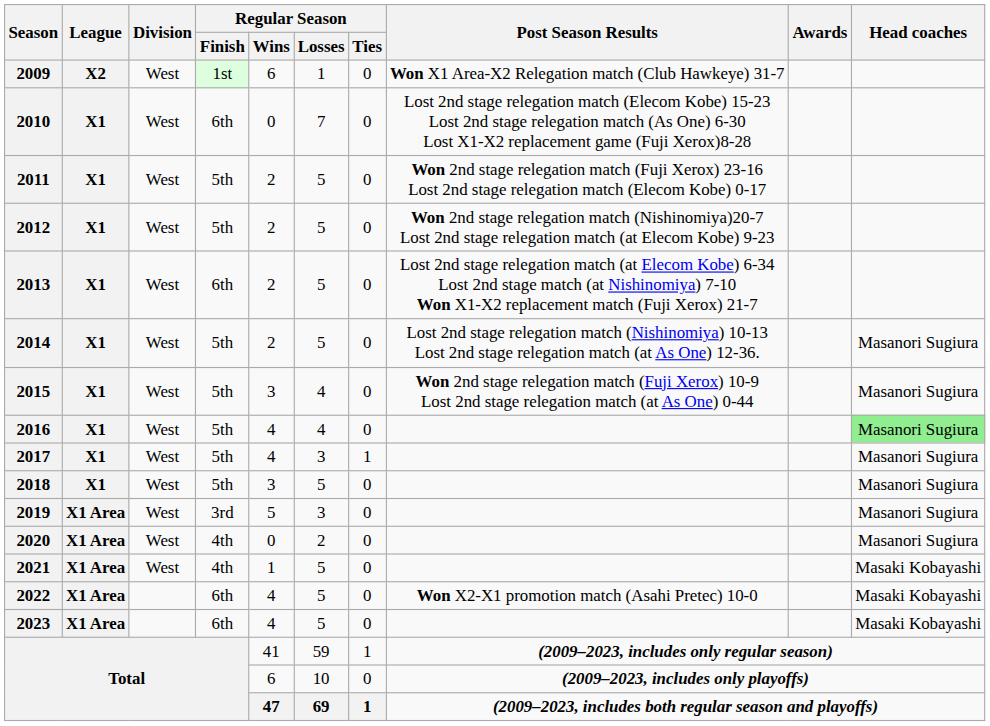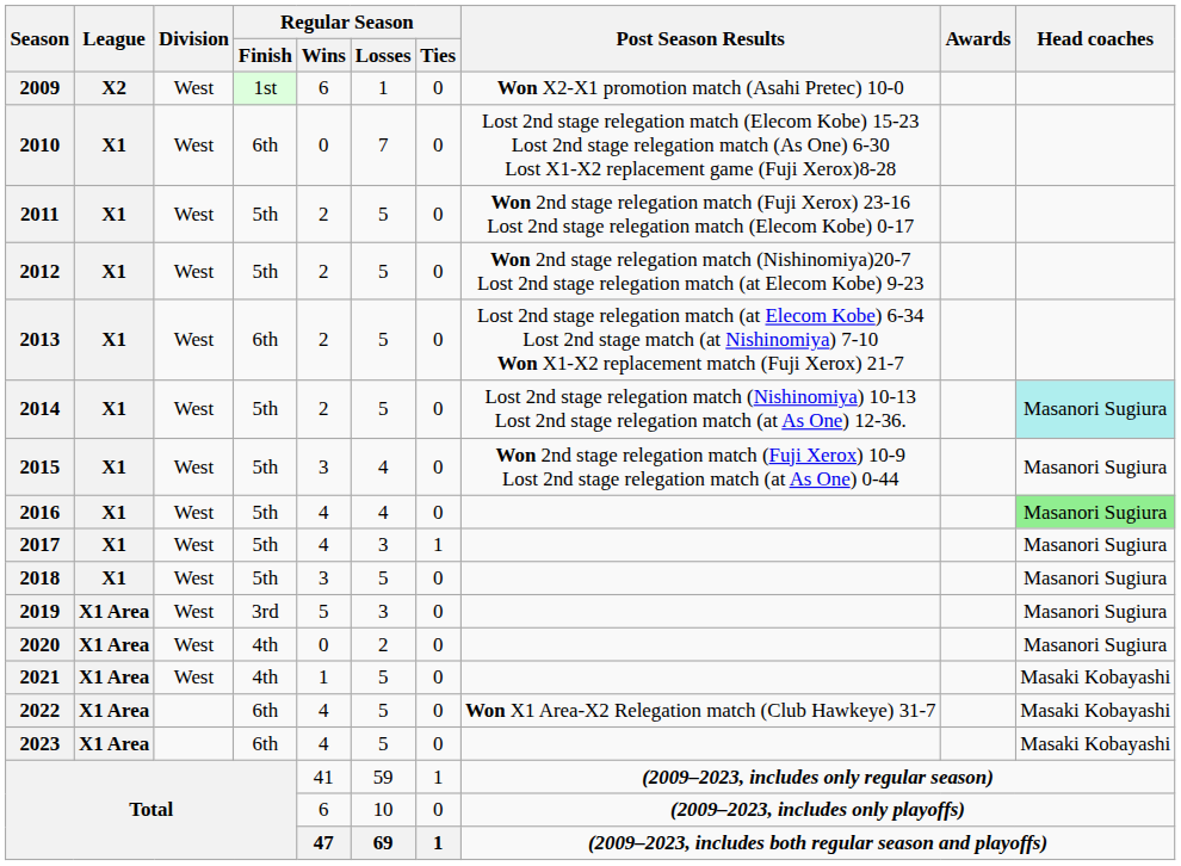2009 | Post Season Results: Won X1 Area-X2 Relegation match (Club Hawkeye) 31-7 -> Won X2-X1 promotion match (Asahi Pretec) 10-0
2014 | Head coaches: no background -> paleturquoise background
2022 | Post Season Results: Won X2-X1 promotion match (Asahi Pretec) 10-0 -> Won X1 Area-X2 Relegation match (Club Hawkeye) 31-7
